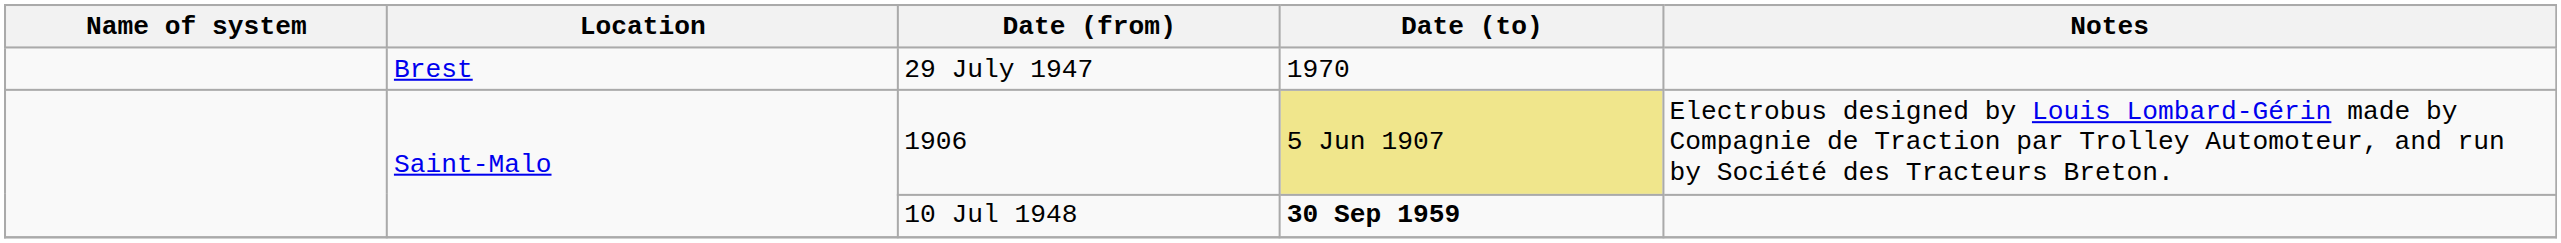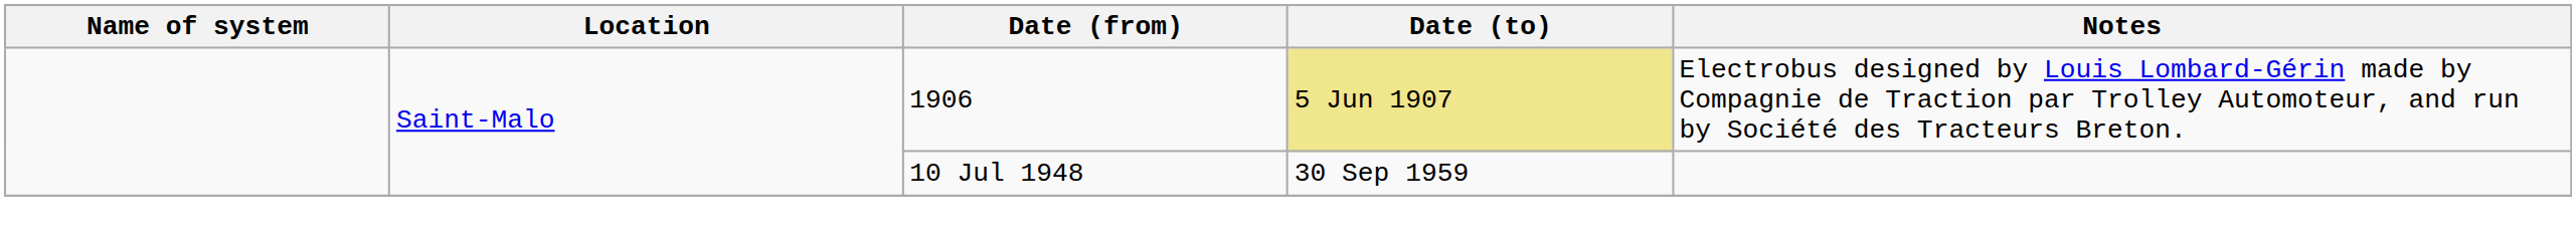- row: Brest | 29 July 1947 | 1970
10 Jul 1948 | Date (to): bold -> normal
